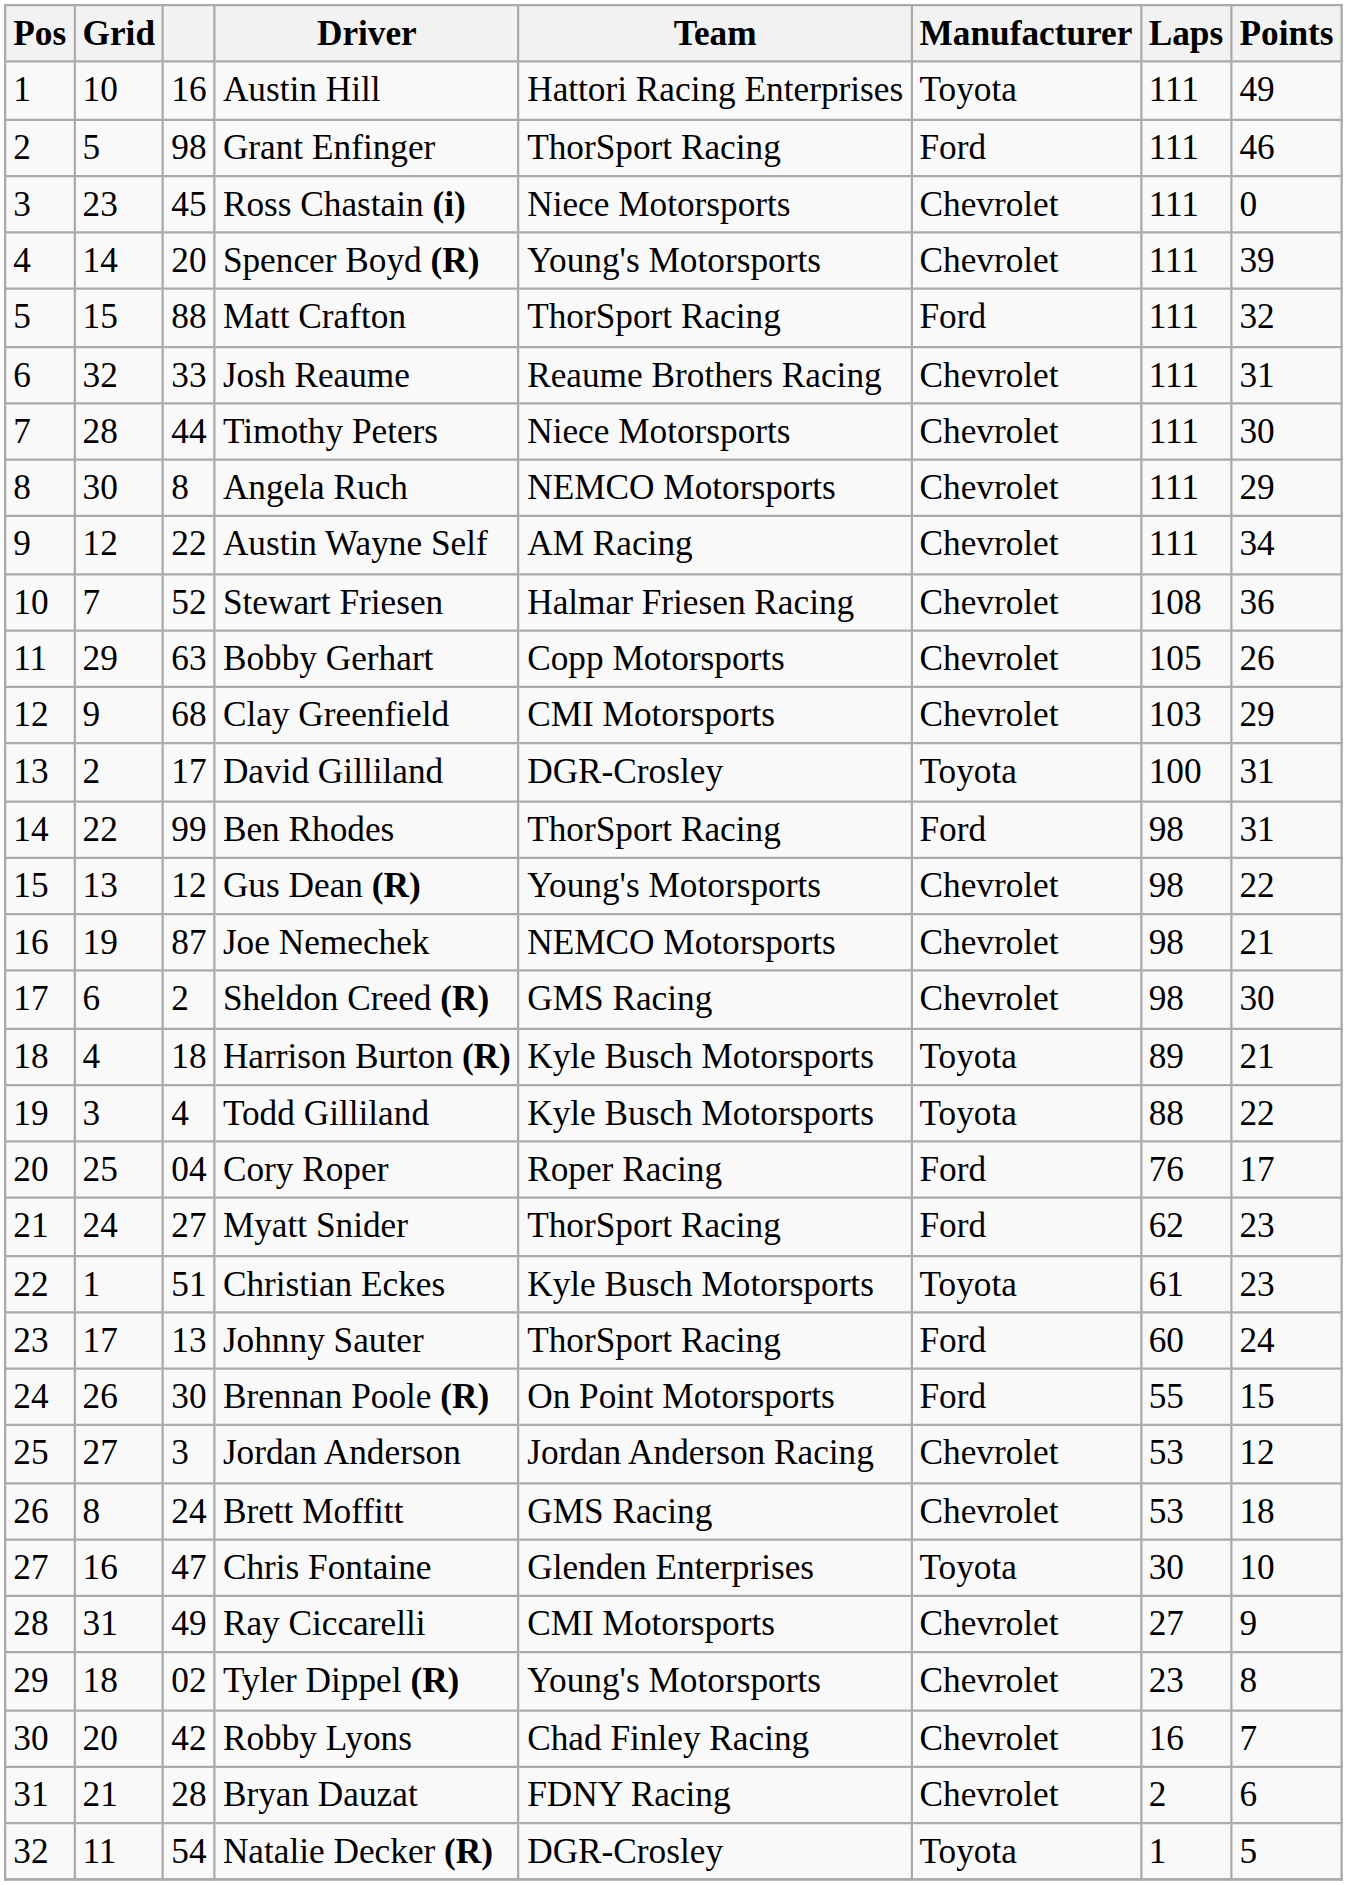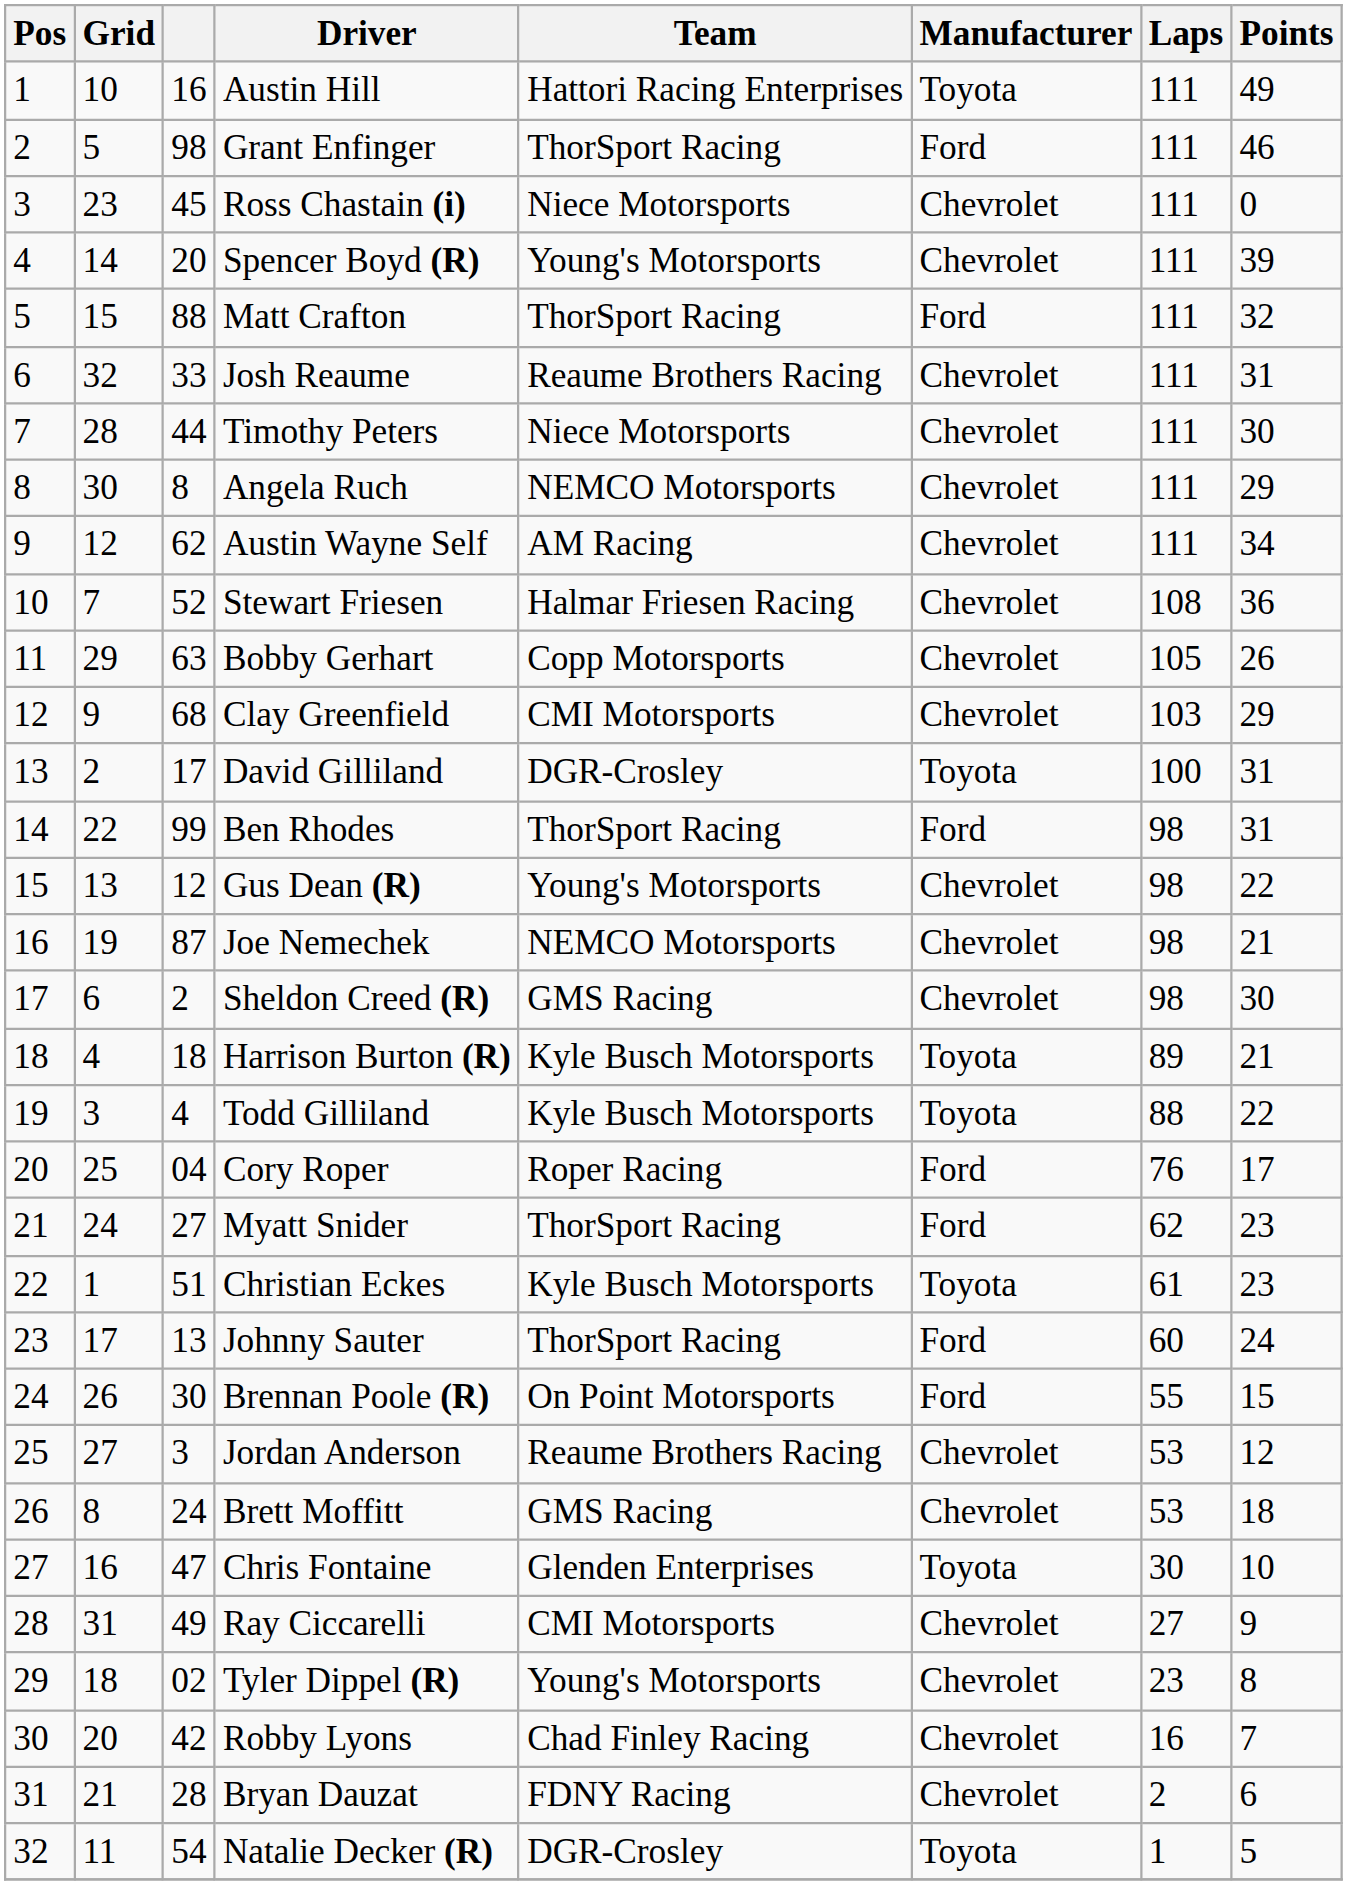Austin Wayne Self | column 3: 22 -> 62
Jordan Anderson | Team: Jordan Anderson Racing -> Reaume Brothers Racing
